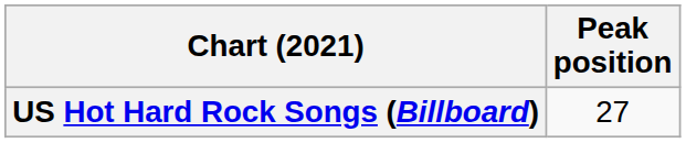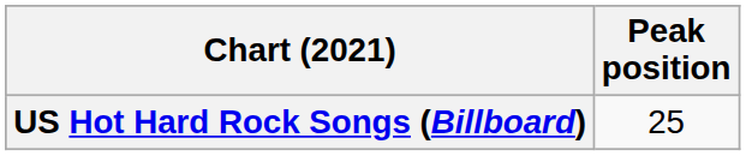US Hot Hard Rock Songs (Billboard) | Peak position: 27 -> 25
